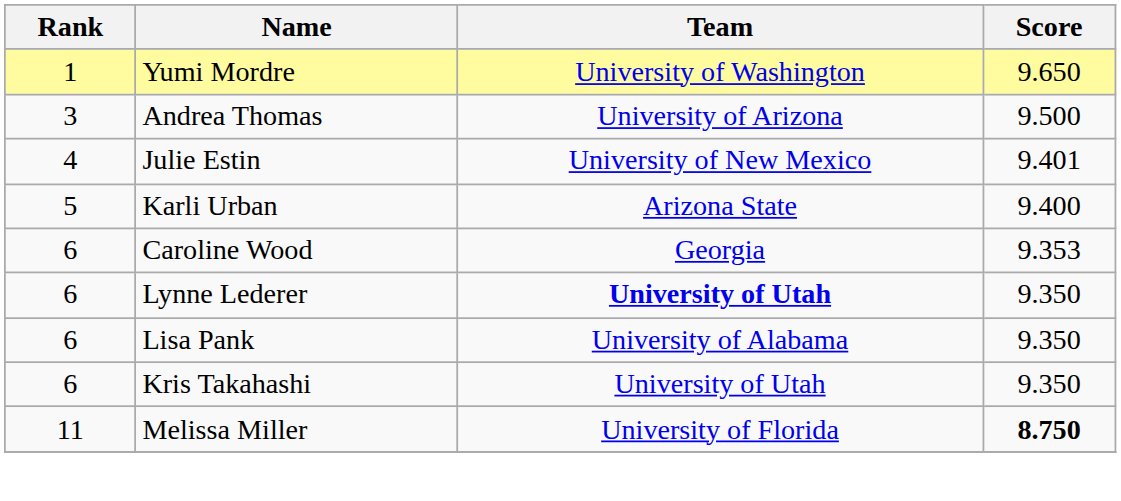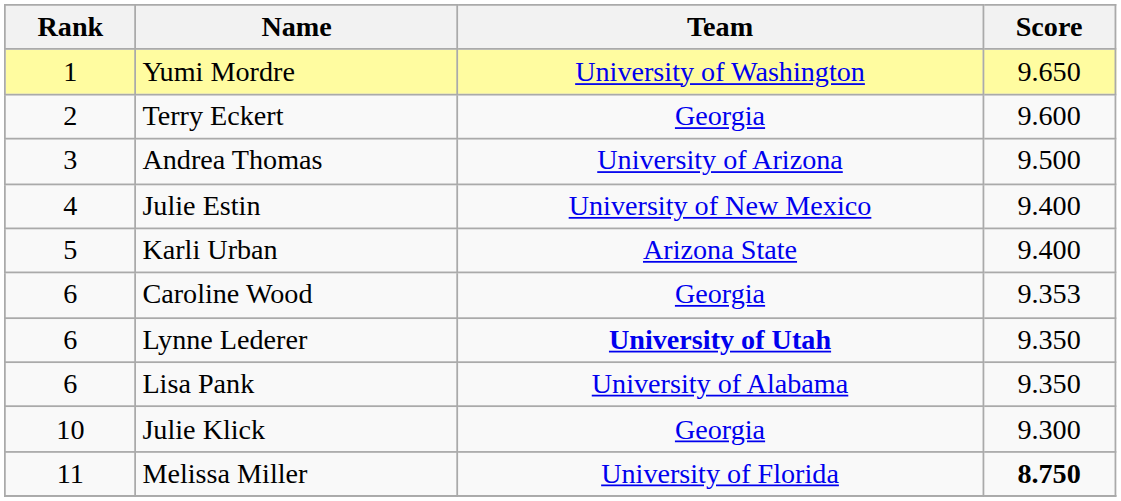+ row: 2 | Terry Eckert | Georgia | 9.600
Julie Estin | Score: 9.401 -> 9.400
- row: 6 | Kris Takahashi | University of Utah | 9.350
+ row: 10 | Julie Klick | Georgia | 9.300
